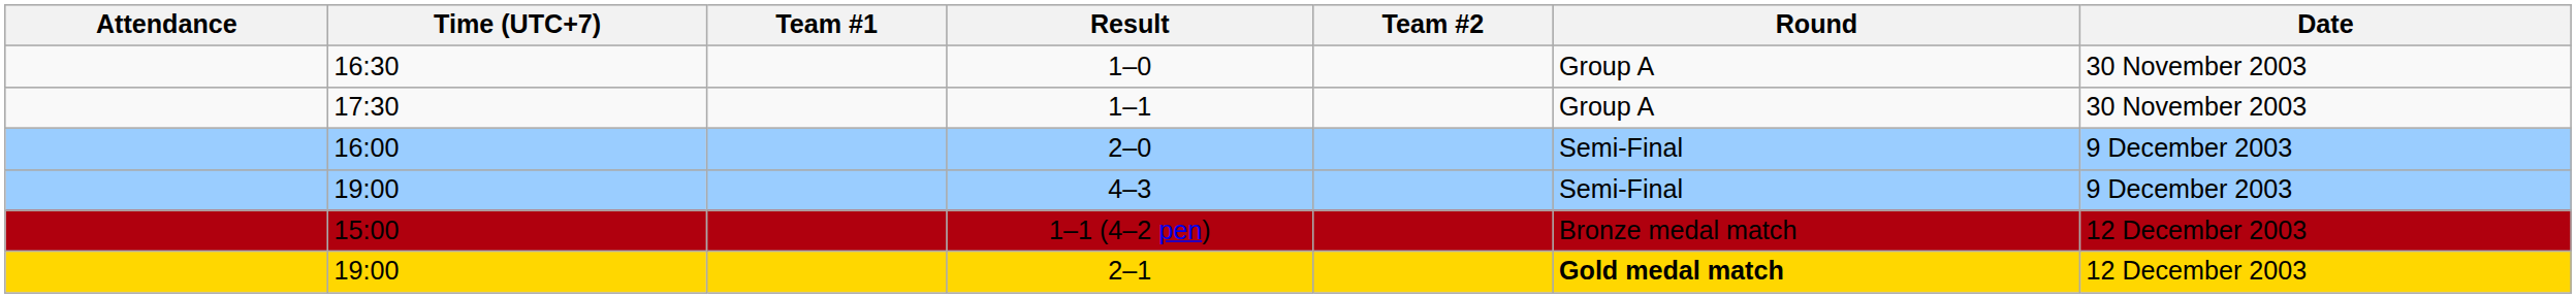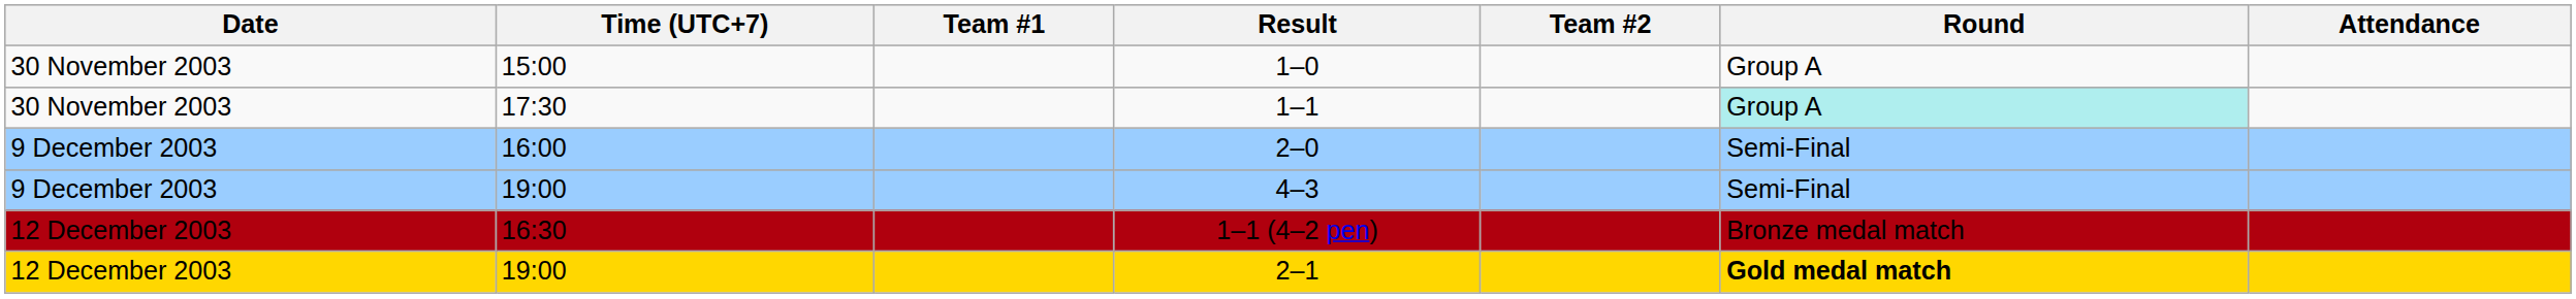columns swapped: Date <-> Attendance
1–0 | Time (UTC+7): 16:30 -> 15:00
1–1 | Round: no background -> paleturquoise background
1–1 (4–2 pen) | Time (UTC+7): 15:00 -> 16:30
